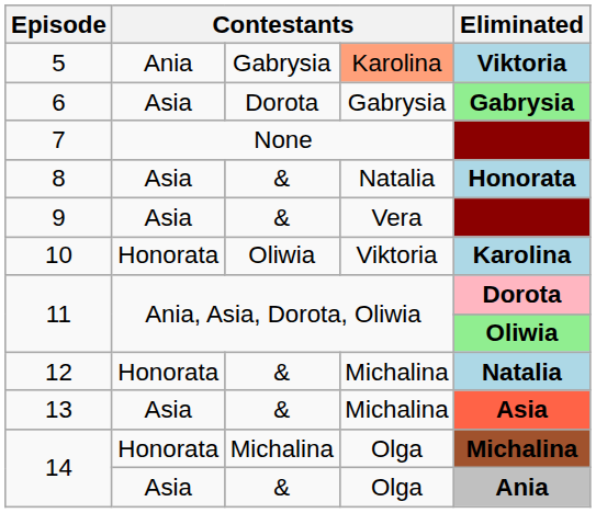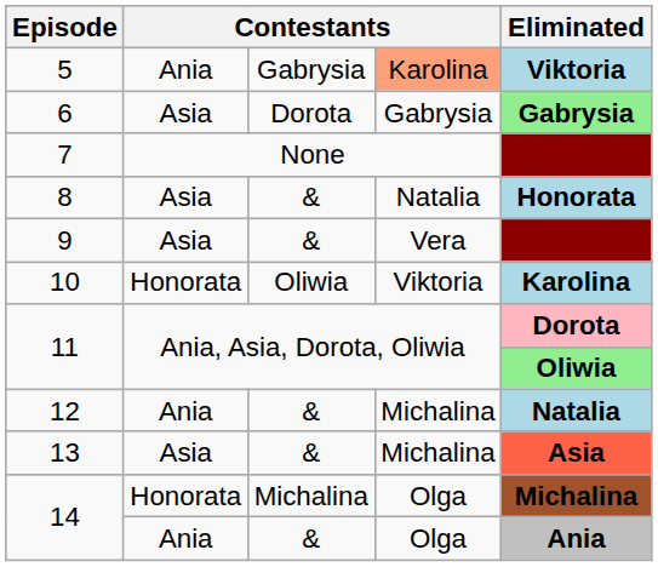12 | column 2: Honorata -> Ania
14 / & | column 2: Asia -> Ania
